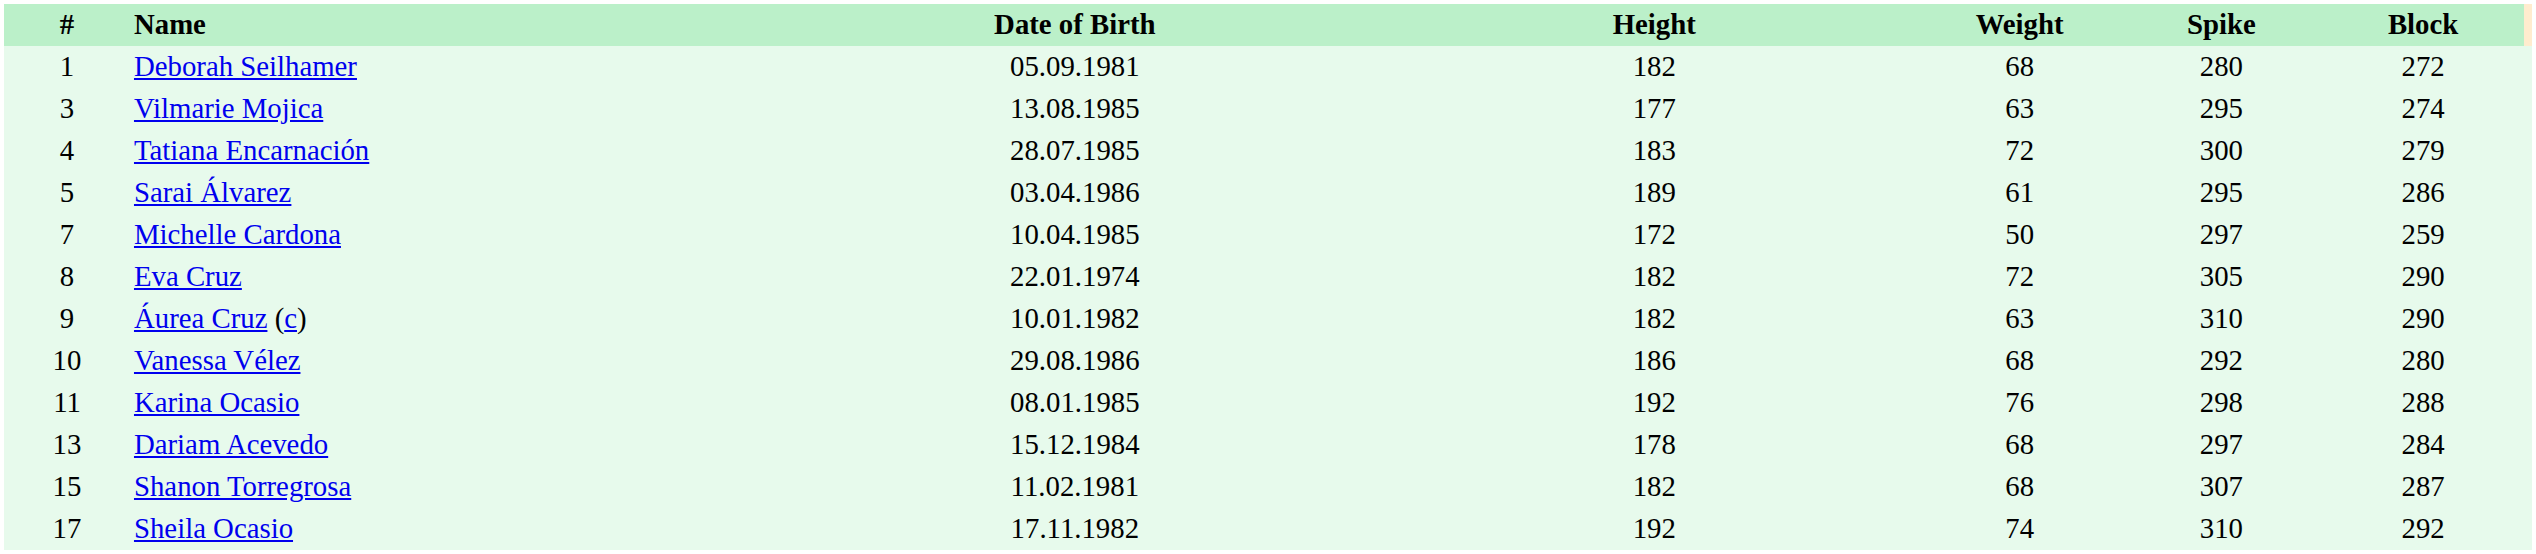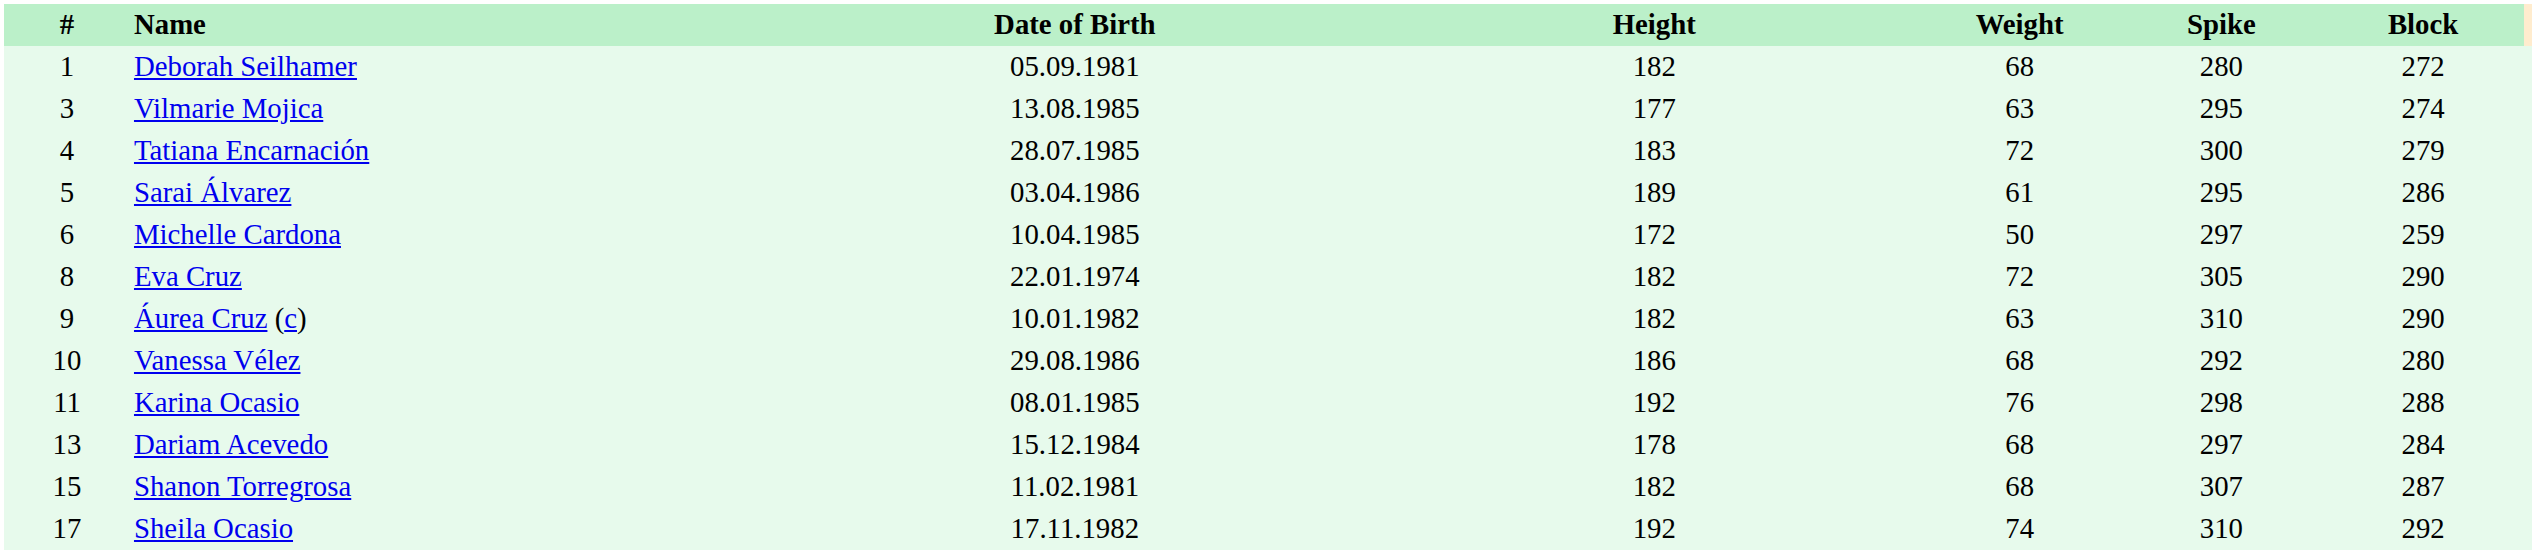Michelle Cardona | #: 7 -> 6
